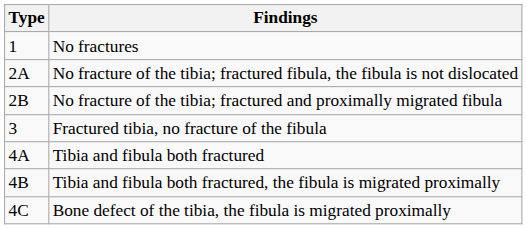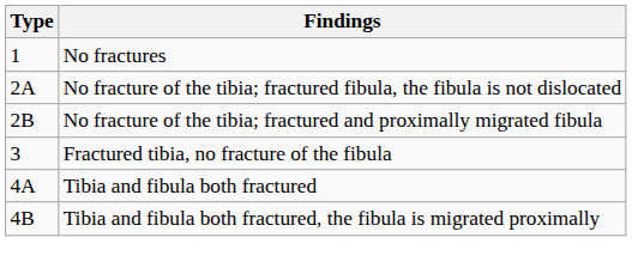- row: 4C | Bone defect of the tibia, the fibula is migrated proximally
